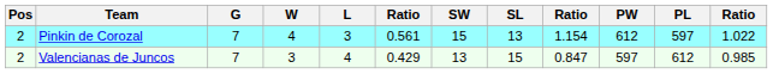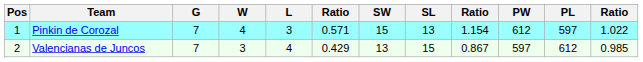Pinkin de Corozal | Pos: 2 -> 1
Pinkin de Corozal | column 6: 0.561 -> 0.571
Valencianas de Juncos | column 9: 0.847 -> 0.867
